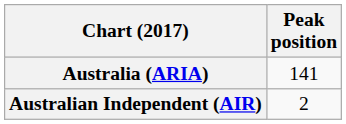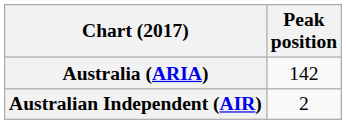Australia (ARIA) | Peak position: 141 -> 142
